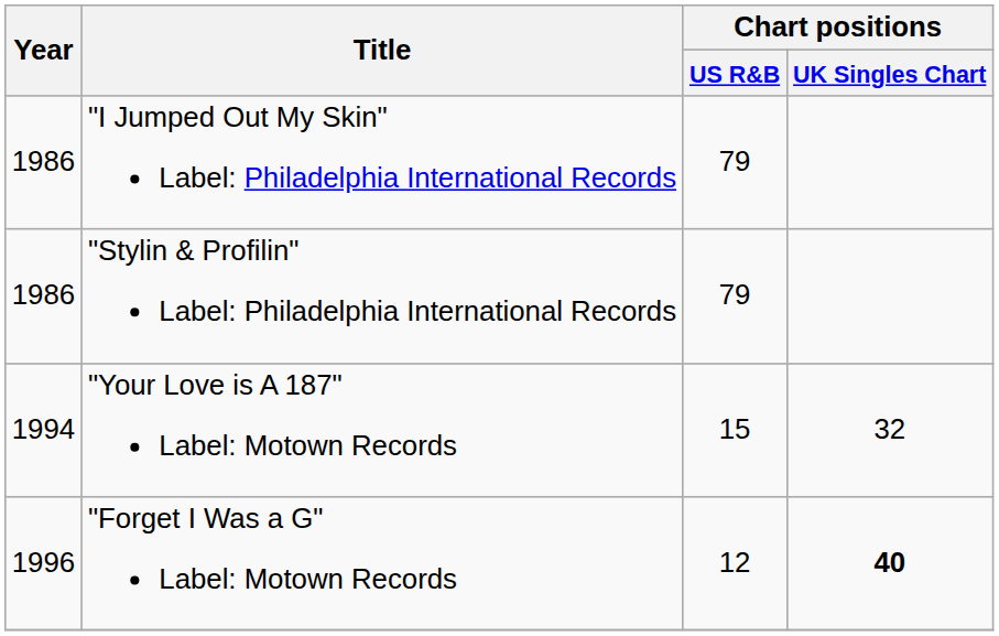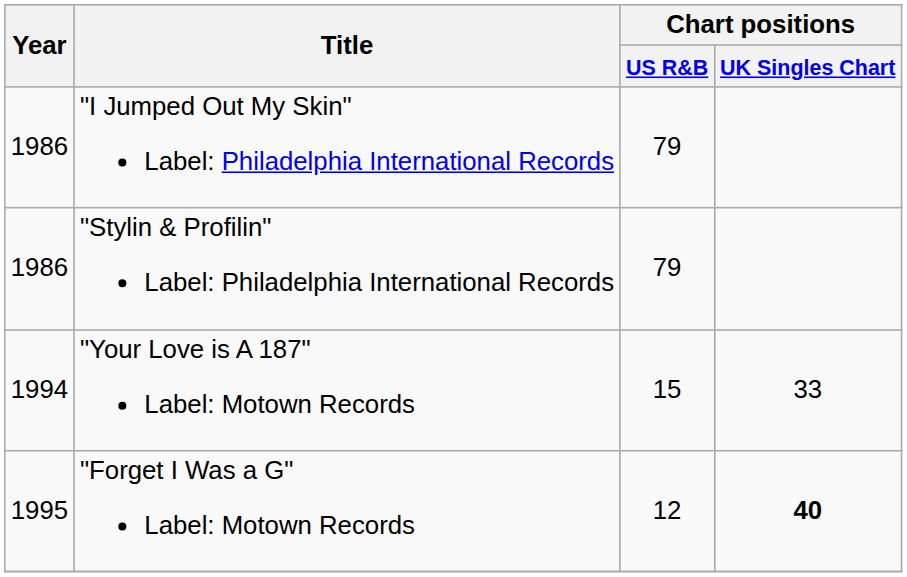"Your Love is A 187" Label: Motown Records | Chart positions / UK Singles Chart: 32 -> 33
"Forget I Was a G" Label: Motown Records | Year: 1996 -> 1995
